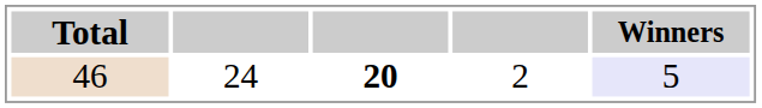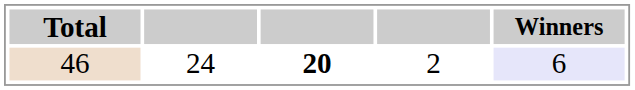46 | Winners: 5 -> 6
